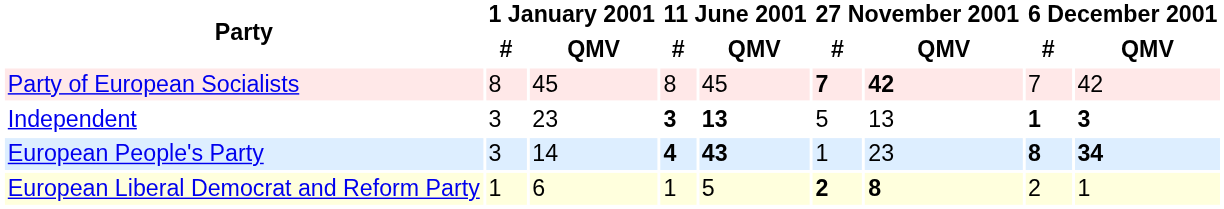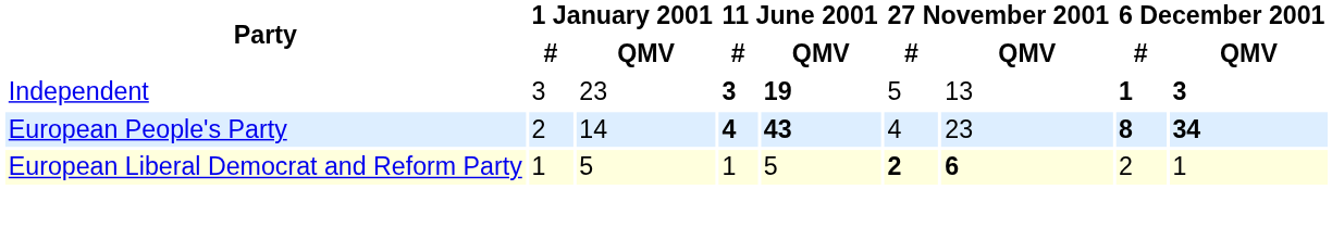- row: Party of European Socialists | 8 | 45 | 8 | 45 | 7 | 42 | 7 | 42
Independent | 11 June 2001 / QMV: 13 -> 19
European People's Party | 1 January 2001 / #: 3 -> 2
European People's Party | 27 November 2001 / #: 1 -> 4
European Liberal Democrat and Reform Party | 1 January 2001 / QMV: 6 -> 5
European Liberal Democrat and Reform Party | 27 November 2001 / QMV: 8 -> 6
